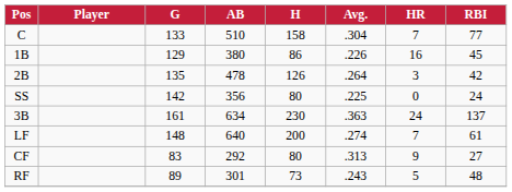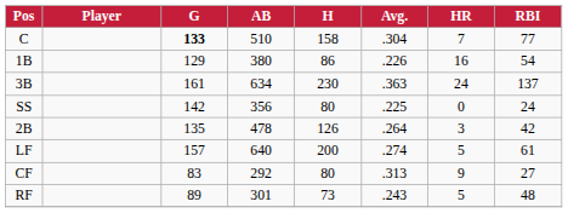C | G: normal -> bold
1B | RBI: 45 -> 54
rows swapped: 2B <-> 3B
LF | G: 148 -> 157
LF | HR: 7 -> 5
